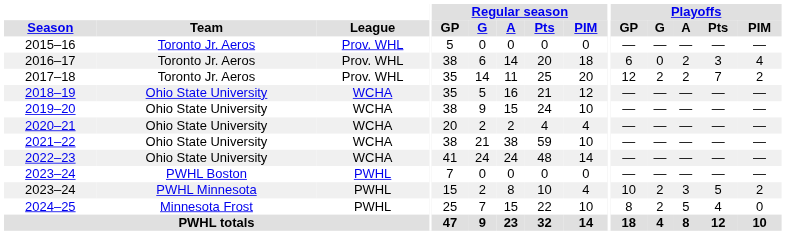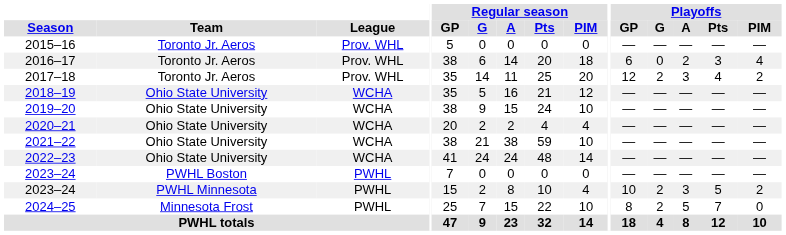2017–18 | Playoffs / A: 2 -> 3
2017–18 | Playoffs / Pts: 7 -> 4
2024–25 | Playoffs / Pts: 4 -> 7
